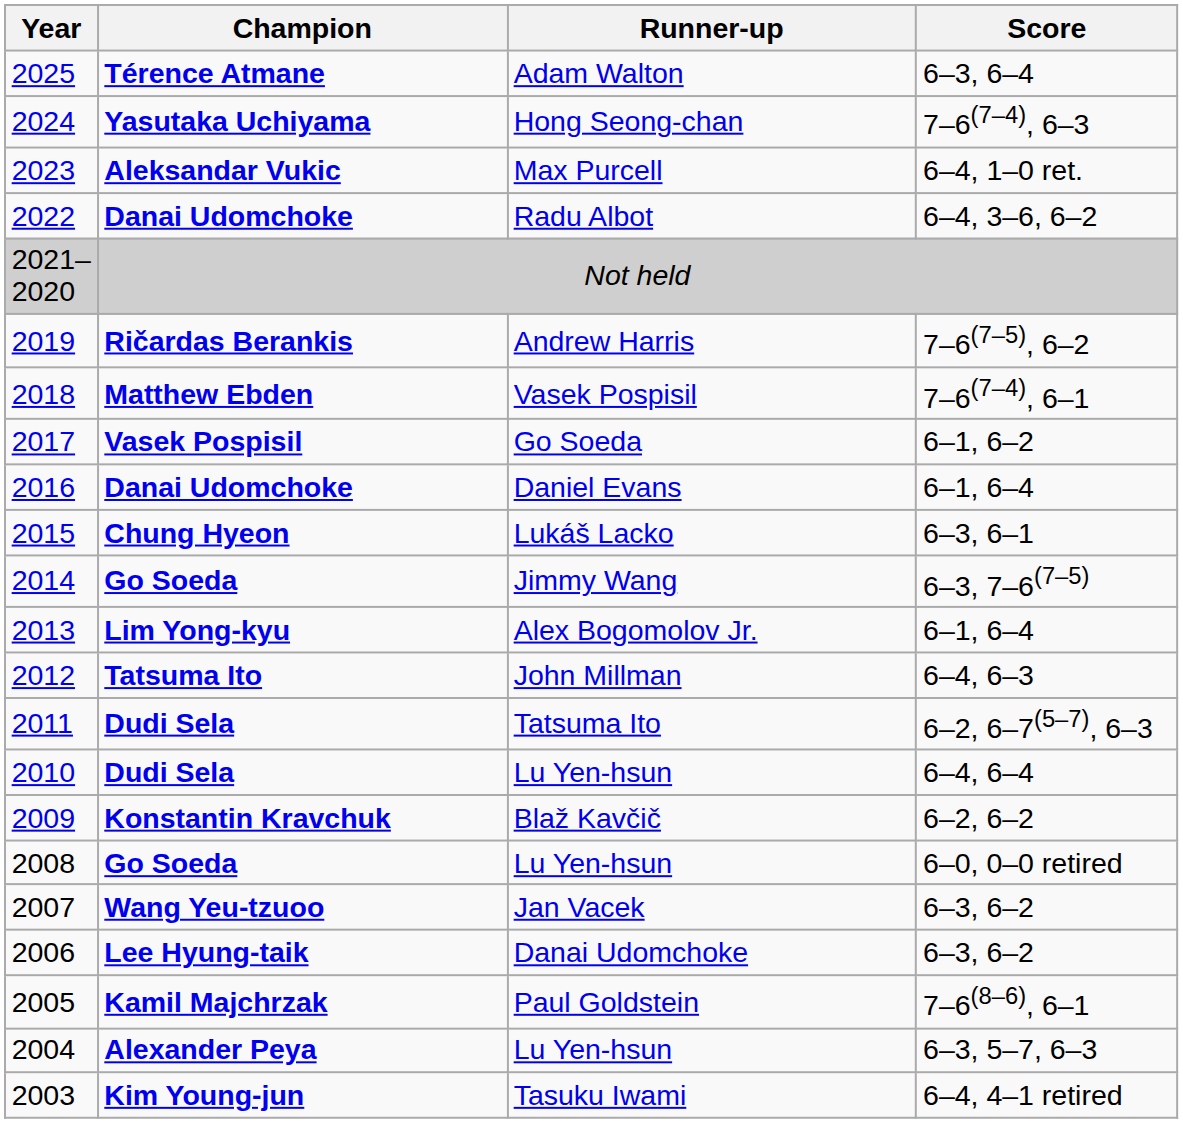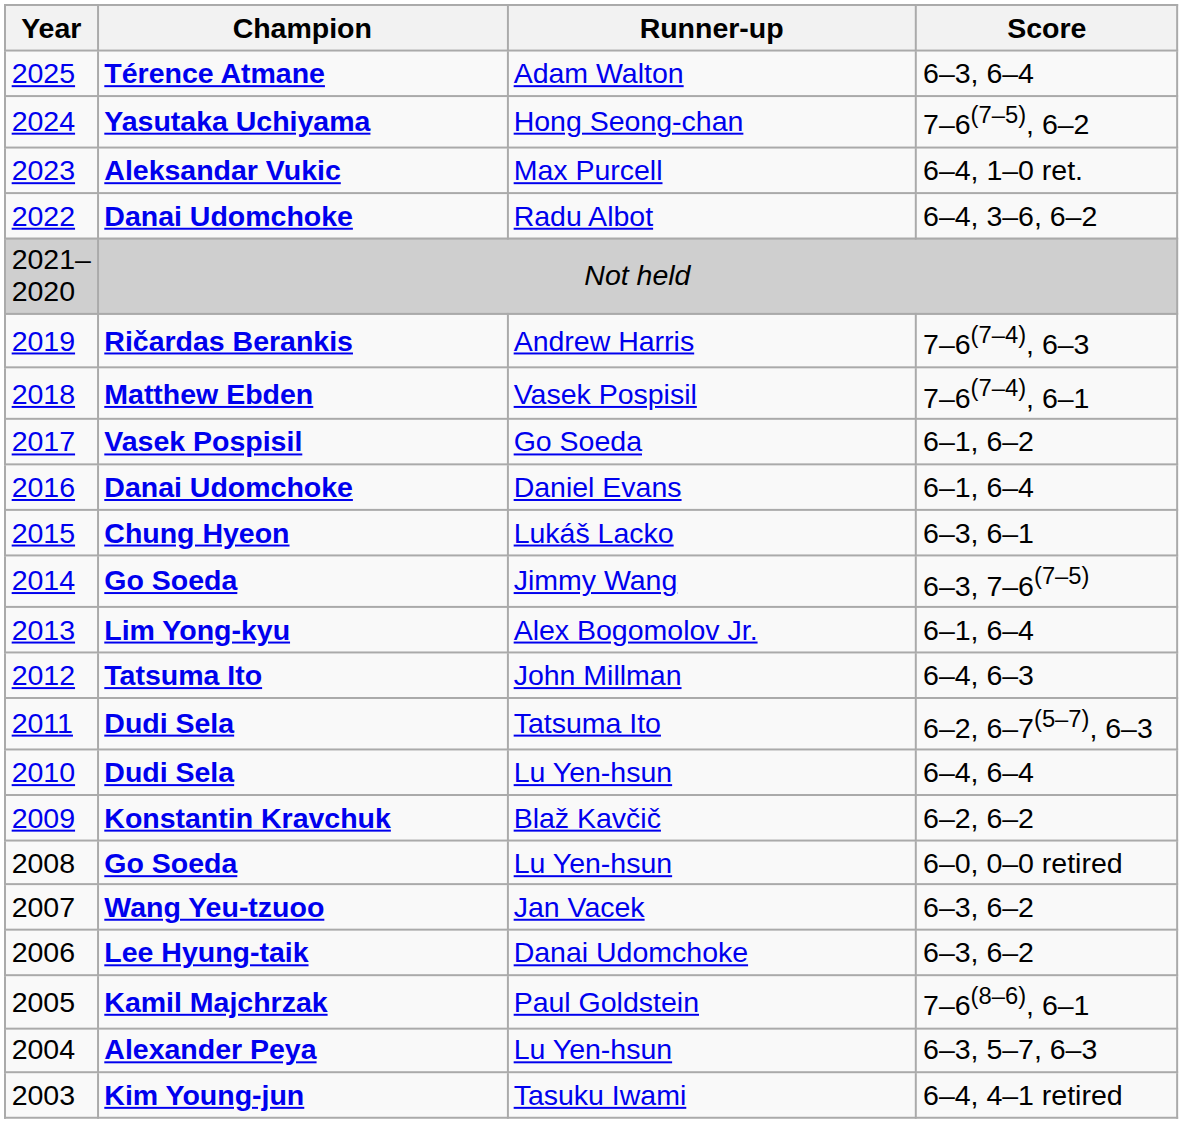Hong Seong-chan | Score: 7–6(7–4), 6–3 -> 7–6(7–5), 6–2
Andrew Harris | Score: 7–6(7–5), 6–2 -> 7–6(7–4), 6–3
